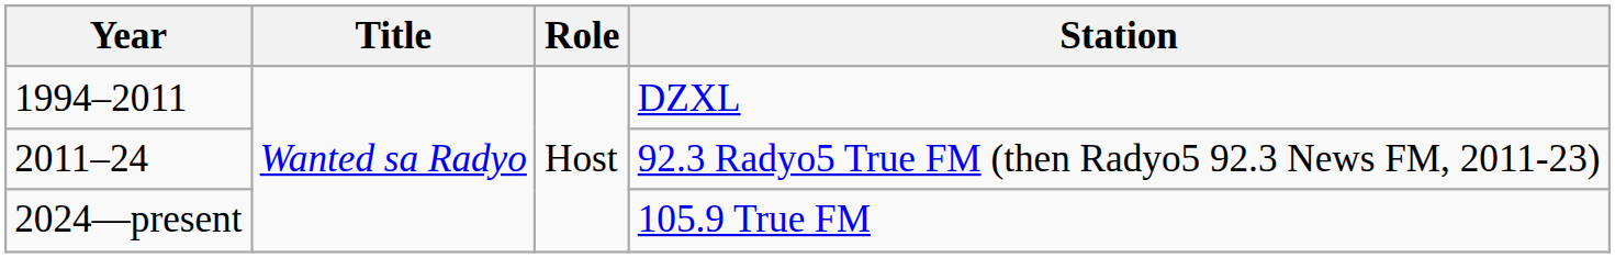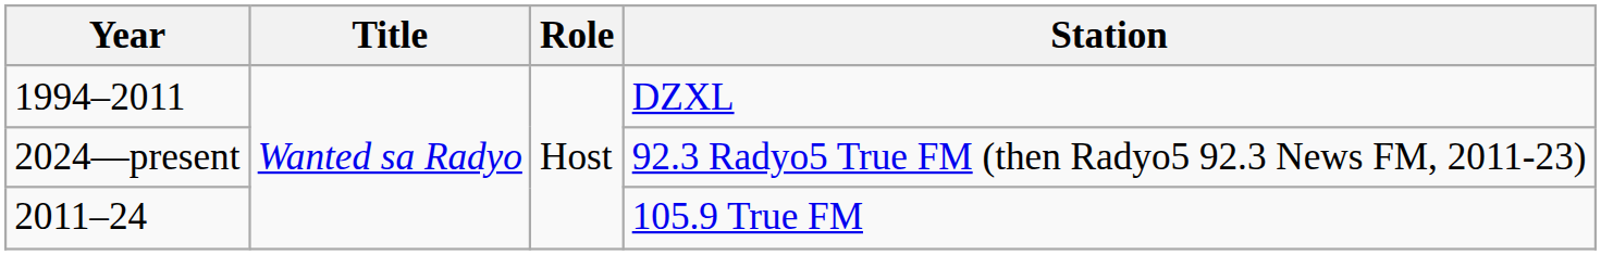92.3 Radyo5 True FM (then Radyo5 92.3 News FM, 2011-23) | Year: 2011–24 -> 2024—present
105.9 True FM | Year: 2024—present -> 2011–24
